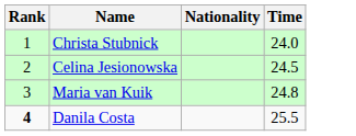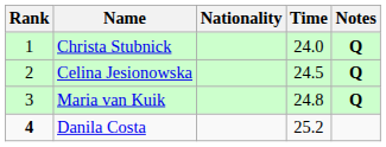+ column: Notes | Q | Q | Q
Danila Costa | Time: 25.5 -> 25.2
